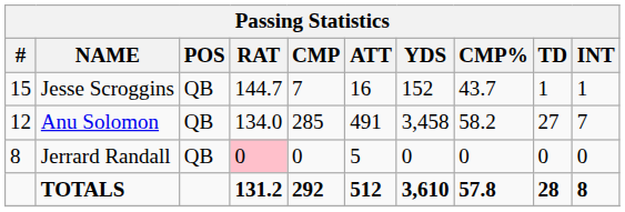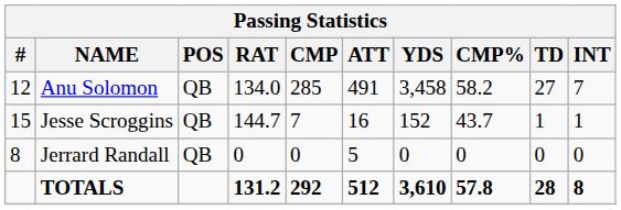rows swapped: Anu Solomon <-> Jesse Scroggins
Jerrard Randall | RAT: pink background -> no background
